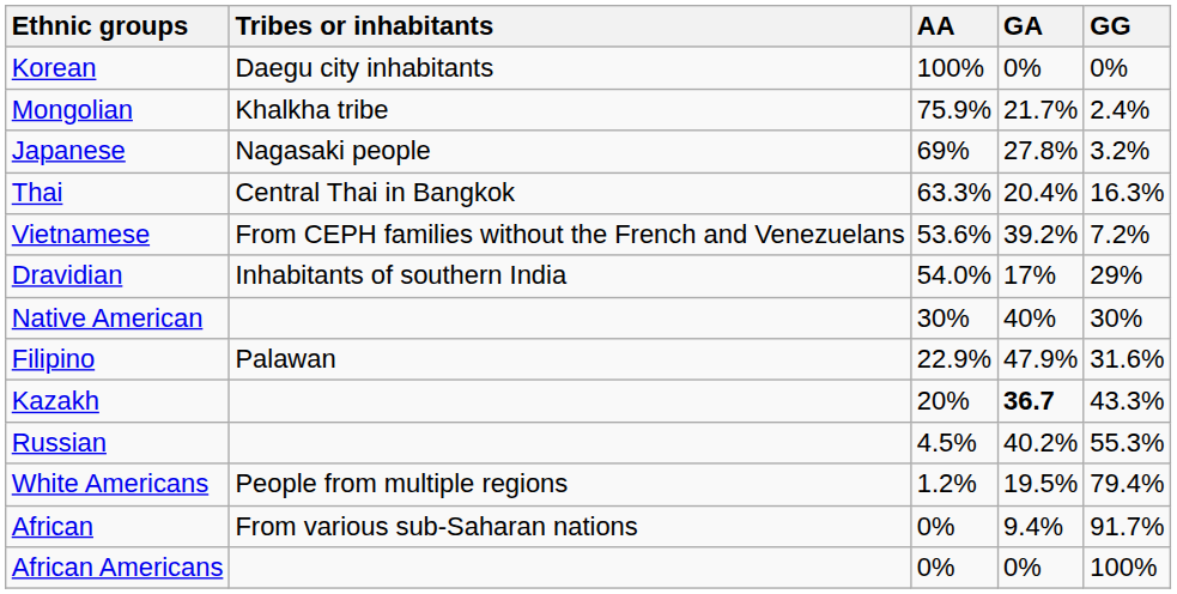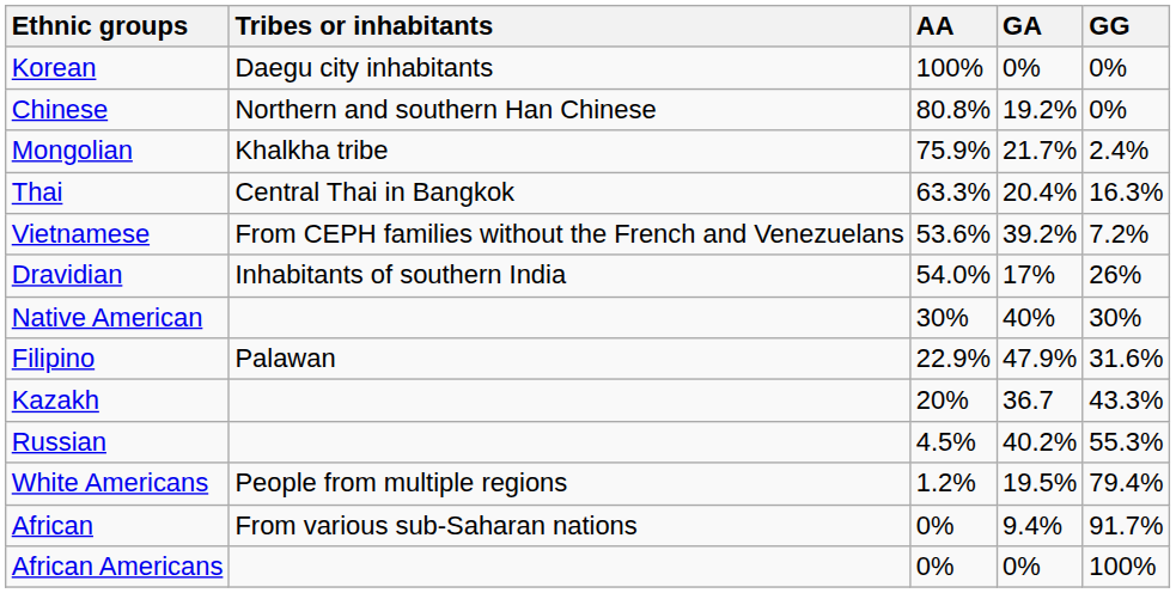+ row: Chinese | Northern and southern Han Chinese | 80.8% | 19.2% | 0%
- row: Japanese | Nagasaki people | 69% | 27.8% | 3.2%
Dravidian | GG: 29% -> 26%
Kazakh | GA: bold -> normal
